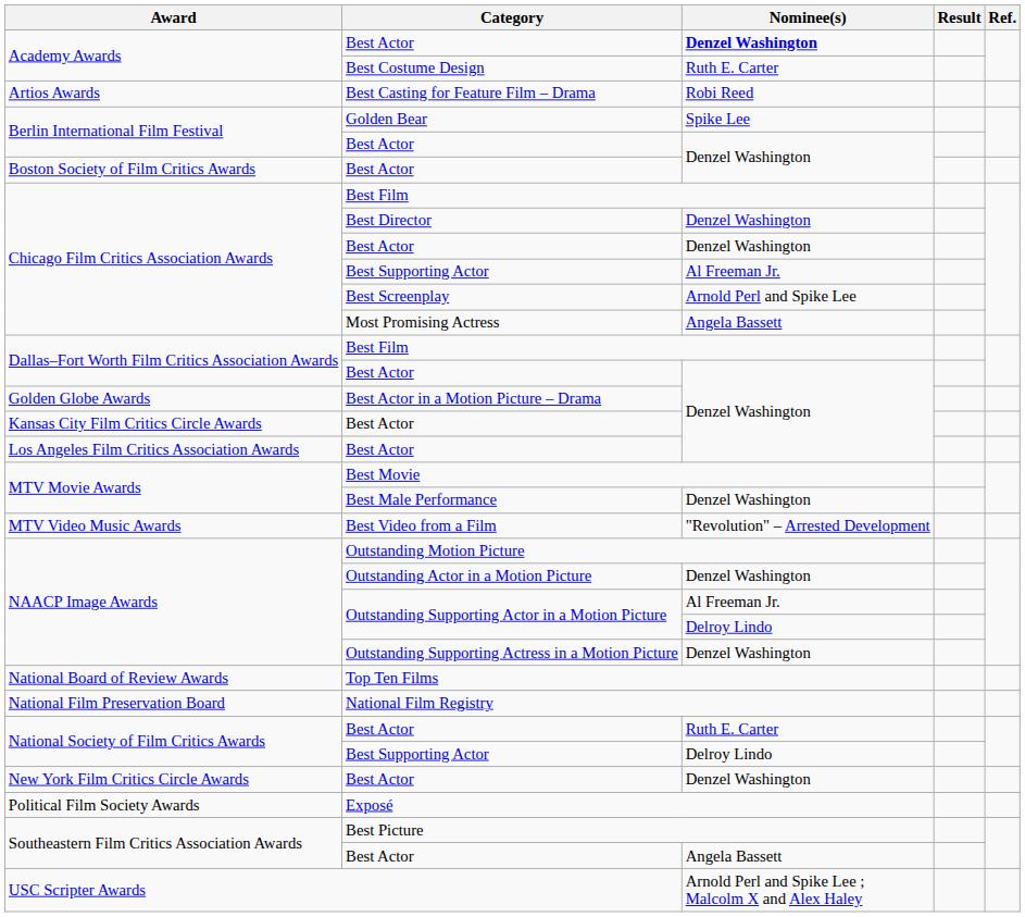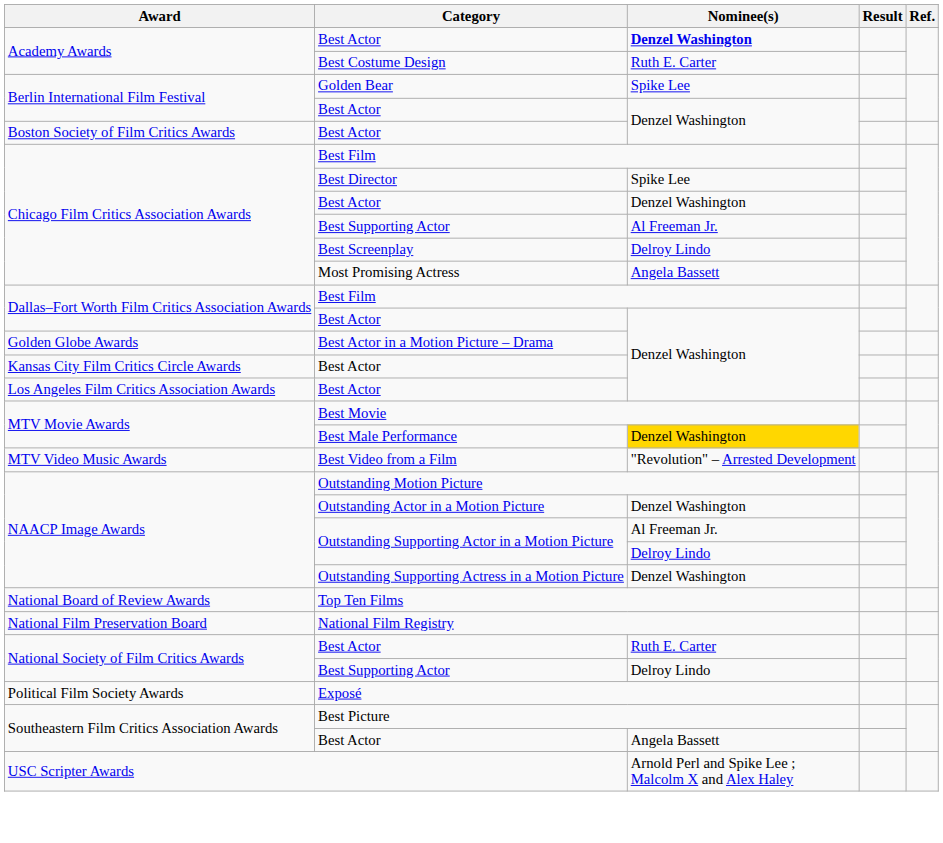- row: Artios Awards | Best Casting for Feature Film – Drama | Robi Reed
Best Director | Nominee(s): Denzel Washington -> Spike Lee
Best Screenplay | Nominee(s): Arnold Perl and Spike Lee -> Delroy Lindo
Best Male Performance | Nominee(s): no background -> gold background
- row: New York Film Critics Circle Awards | Best Actor | Denzel Washington
